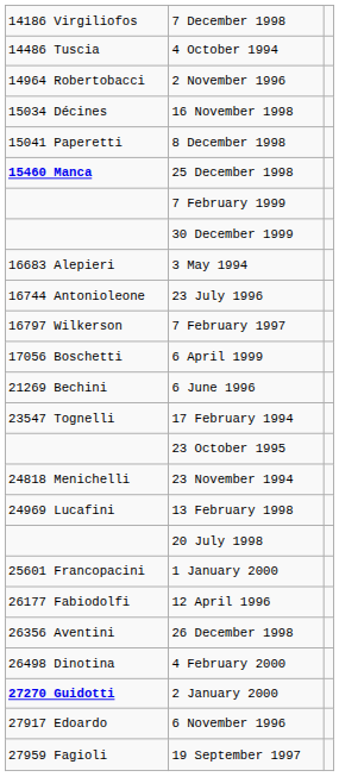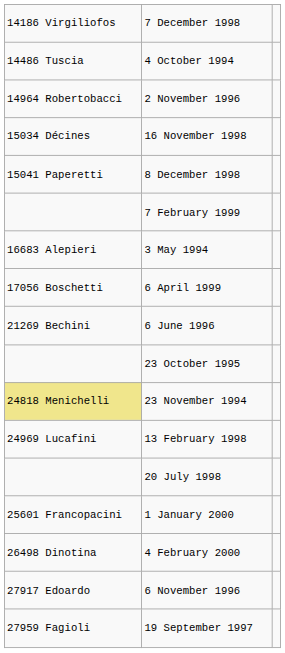- row: 15460 Manca | 25 December 1998
- row: 30 December 1999
- row: 16744 Antonioleone | 23 July 1996
- row: 16797 Wilkerson | 7 February 1997
- row: 23547 Tognelli | 17 February 1994
23 November 1994 | column 1: no background -> khaki background
- row: 26177 Fabiodolfi | 12 April 1996
- row: 26356 Aventini | 26 December 1998
- row: 27270 Guidotti | 2 January 2000
